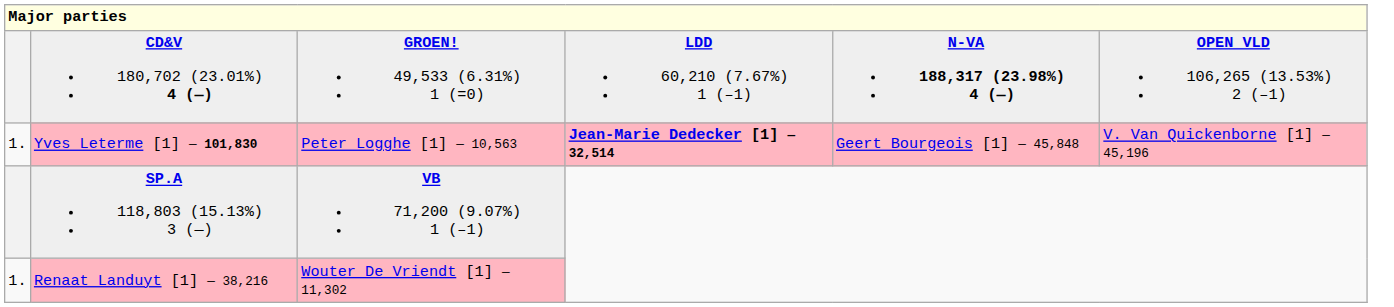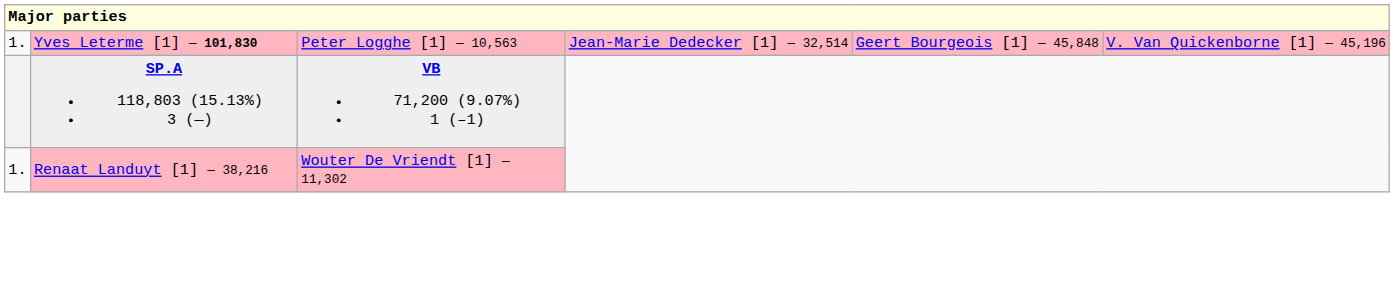- row: CD&V 180,702 (23.01%) 4 (—) | GROEN! 49,533 (6.31%) 1 (=0) | LDD 60,210 (7.67%) 1 (–1) | N-VA 188,317 (23.98%) 4 (—) | OPEN VLD 106,265 (13.53%) 2 (–1)
Yves Leterme [1] — 101,830 | column 4: bold -> normal
